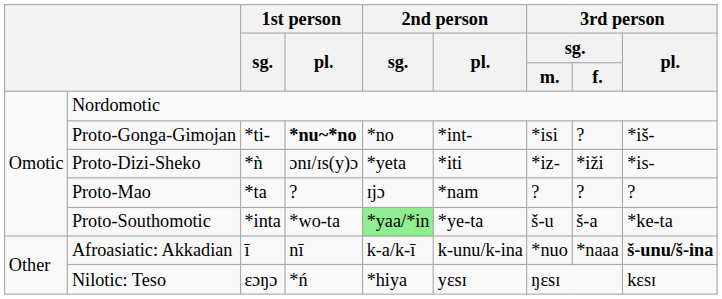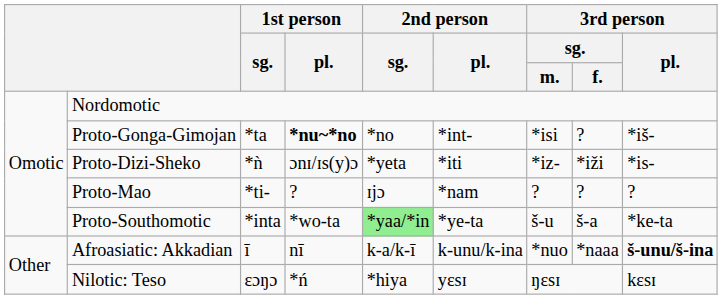Proto-Gonga-Gimojan | 1st person / sg.: *ti- -> *ta
Proto-Mao | 1st person / sg.: *ta -> *ti-
